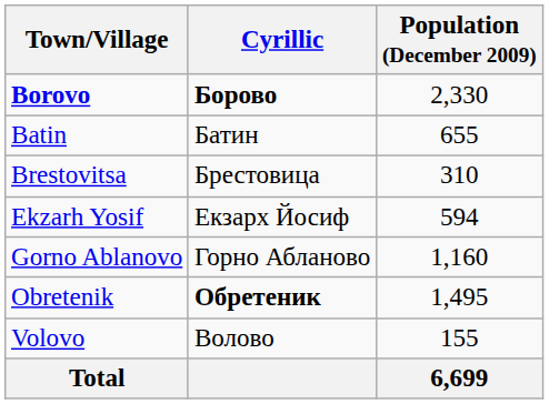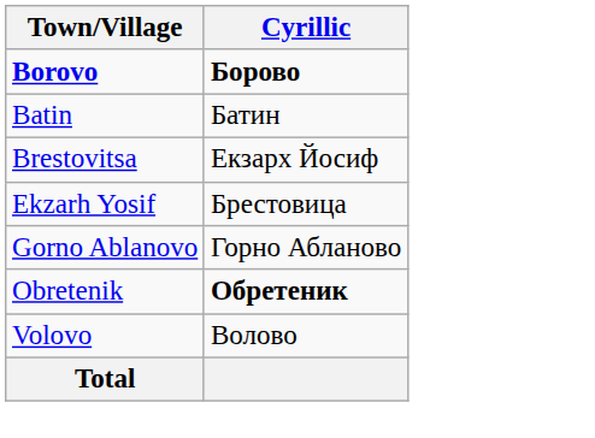- column: Population (December 2009) | 2,330 | 655 | 310 | 594 | 1,160 | 1,495 | 155 | 6,699
Brestovitsa | Cyrillic: Брестовица -> Екзарх Йосиф
Ekzarh Yosif | Cyrillic: Екзарх Йосиф -> Брестовица
